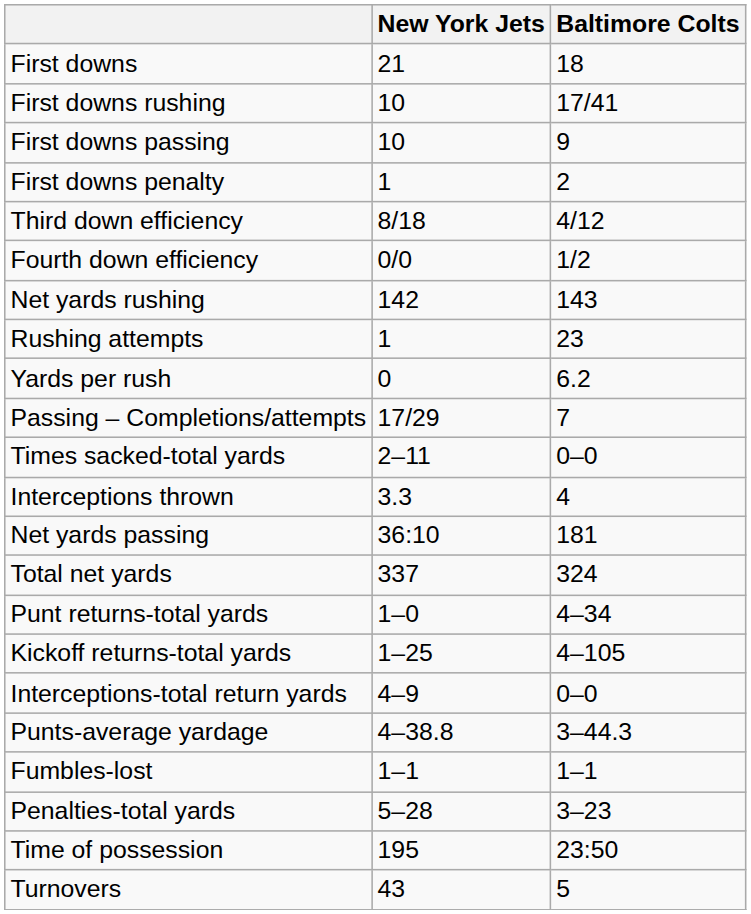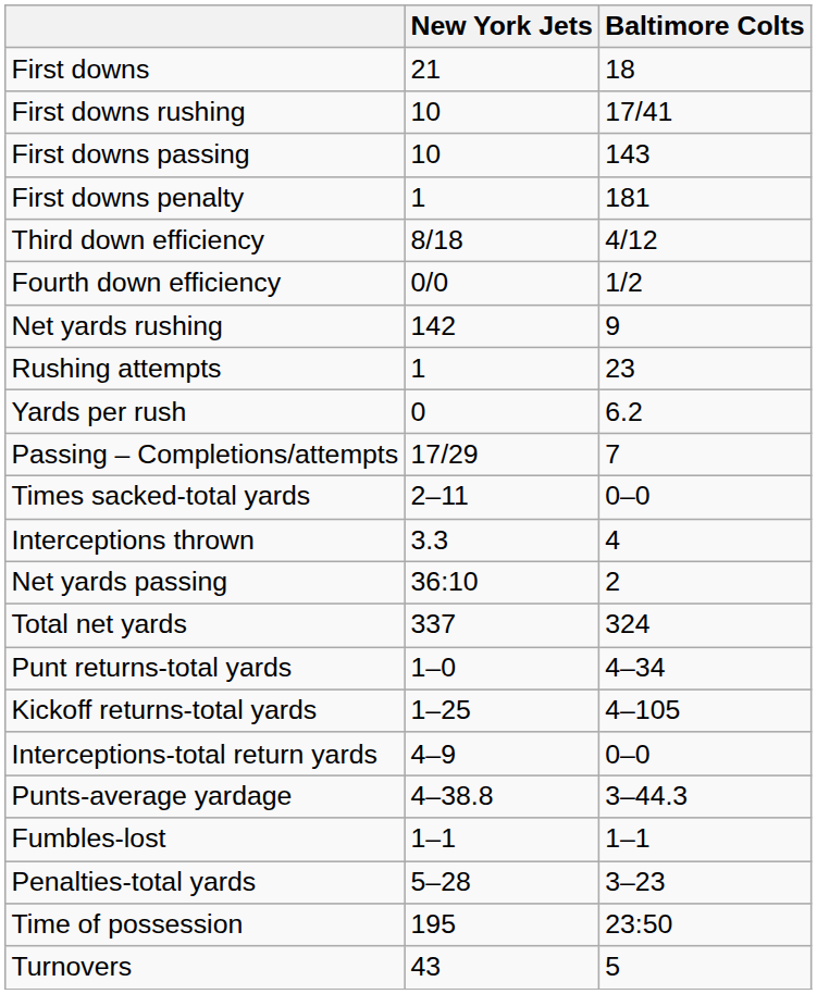First downs passing | Baltimore Colts: 9 -> 143
First downs penalty | Baltimore Colts: 2 -> 181
Net yards rushing | Baltimore Colts: 143 -> 9
Net yards passing | Baltimore Colts: 181 -> 2
